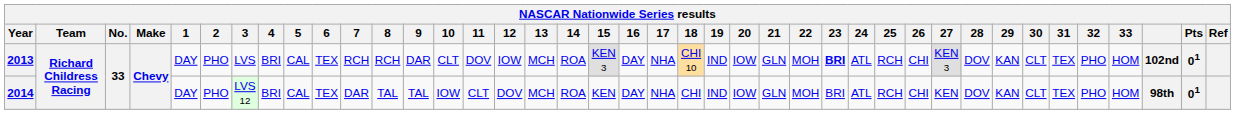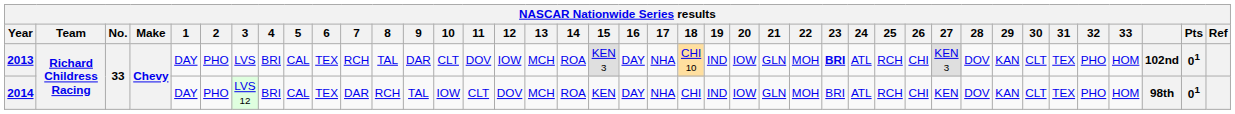2013 | 8: RCH -> TAL
2014 | 8: TAL -> RCH
